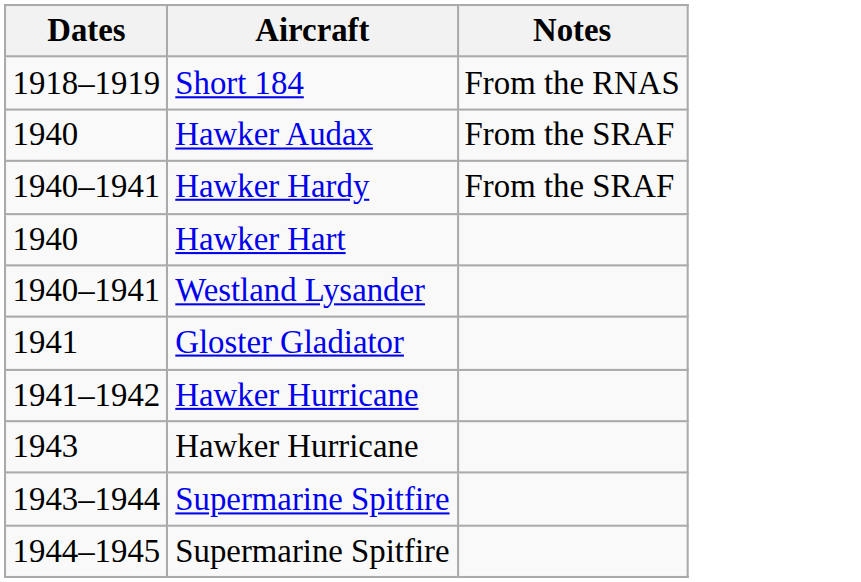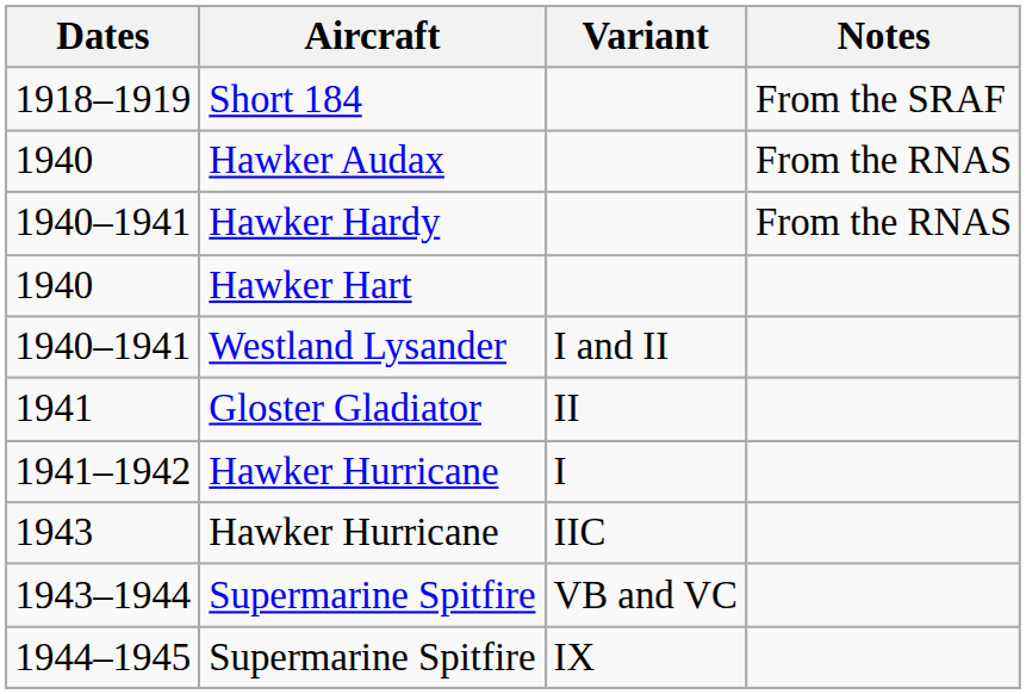+ column: Variant | I and II | II | I | IIC | VB and VC | IX
1918–1919 | Notes: From the RNAS -> From the SRAF
1940 / Hawker Audax | Notes: From the SRAF -> From the RNAS
1940–1941 / Hawker Hardy | Notes: From the SRAF -> From the RNAS
